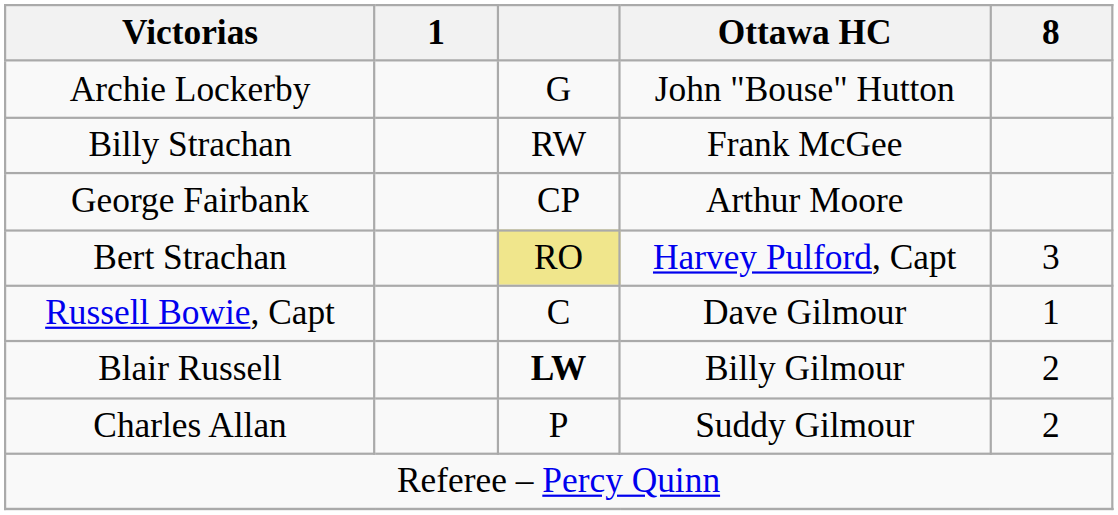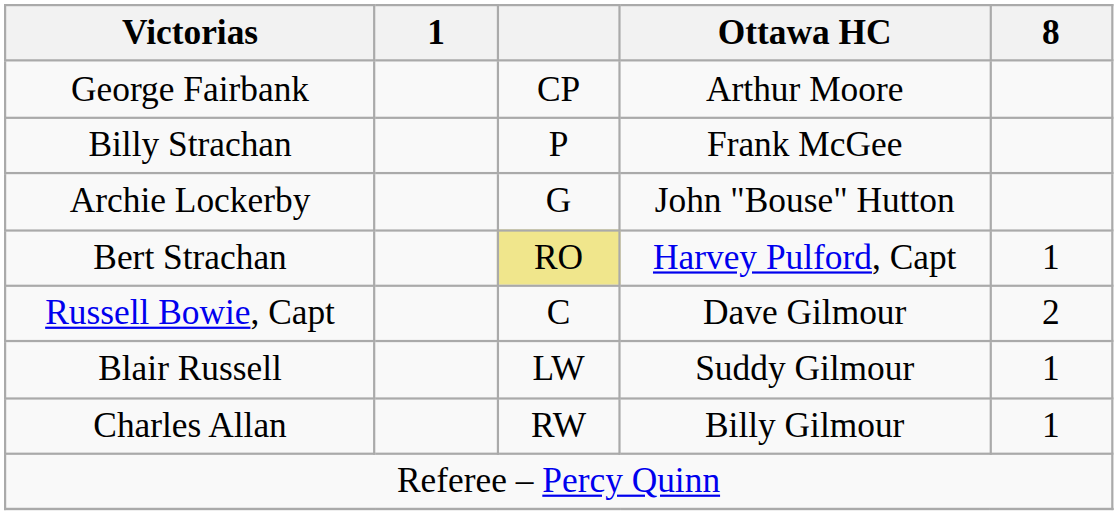rows swapped: Archie Lockerby <-> George Fairbank
Billy Strachan | column 3: RW -> P
Bert Strachan | 8: 3 -> 1
Russell Bowie, Capt | 8: 1 -> 2
Blair Russell | column 3: bold -> normal
Blair Russell | Ottawa HC: Billy Gilmour -> Suddy Gilmour
Blair Russell | 8: 2 -> 1
Charles Allan | column 3: P -> RW
Charles Allan | Ottawa HC: Suddy Gilmour -> Billy Gilmour
Charles Allan | 8: 2 -> 1
